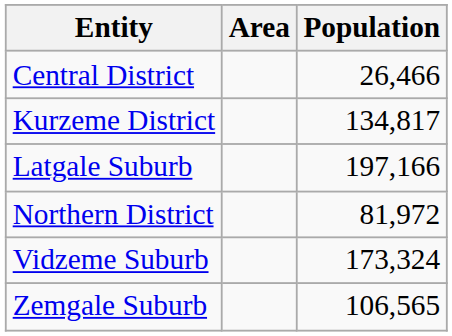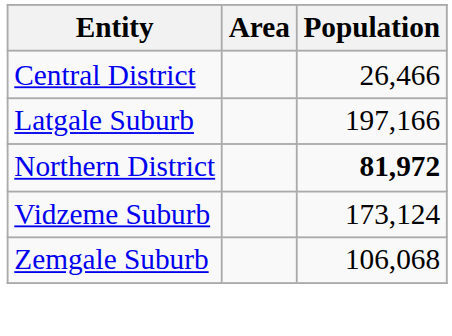- row: Kurzeme District | 134,817
Northern District | Population: normal -> bold
Vidzeme Suburb | Population: 173,324 -> 173,124
Zemgale Suburb | Population: 106,565 -> 106,068
